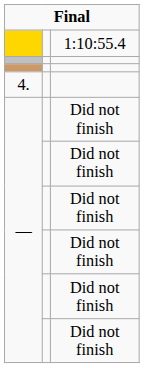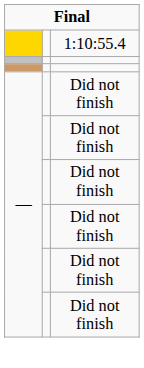- row: 4.
